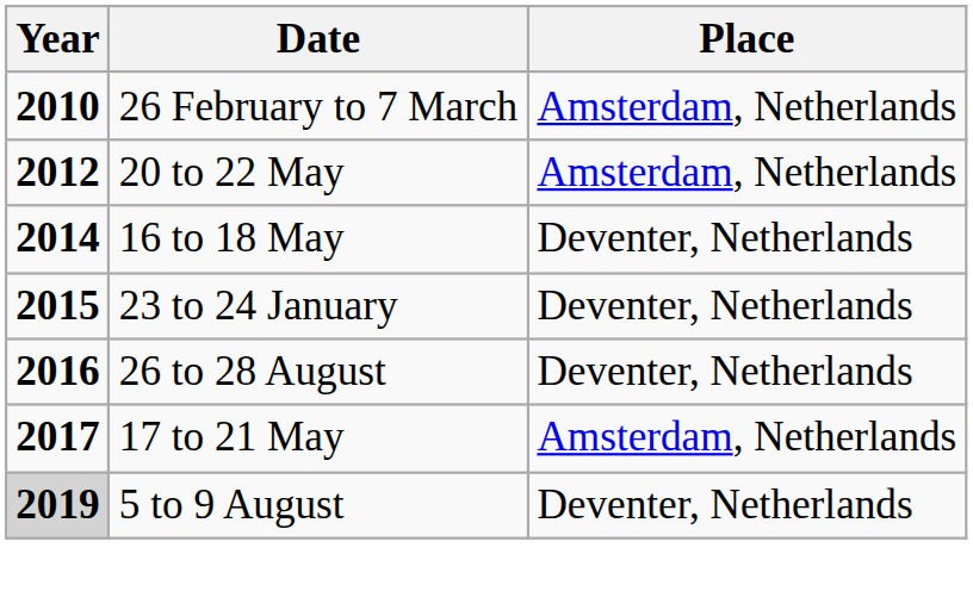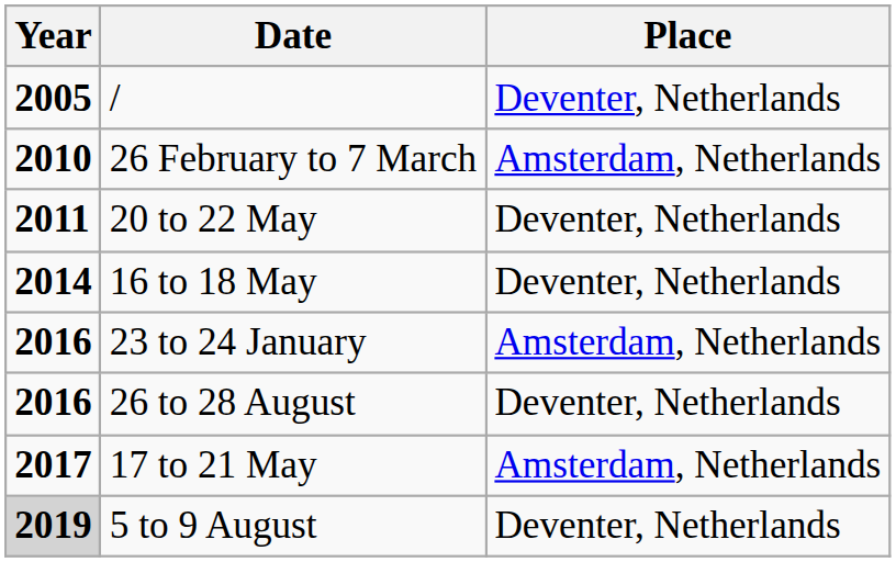+ row: 2005 | / | Deventer, Netherlands
20 to 22 May | Year: 2012 -> 2011
20 to 22 May | Place: Amsterdam, Netherlands -> Deventer, Netherlands
23 to 24 January | Year: 2015 -> 2016
23 to 24 January | Place: Deventer, Netherlands -> Amsterdam, Netherlands
